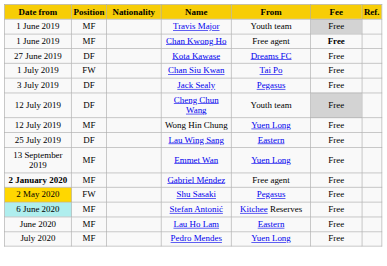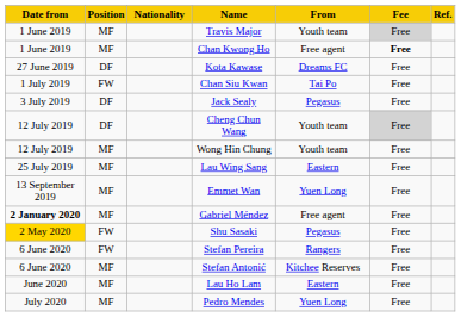Wong Hin Chung | From: Yuen Long -> Youth team
Lau Wing Sang | Position: DF -> MF
+ row: 6 June 2020 | FW | Stefan Pereira | Rangers | Free
Stefan Antonić | Date from: paleturquoise background -> no background
